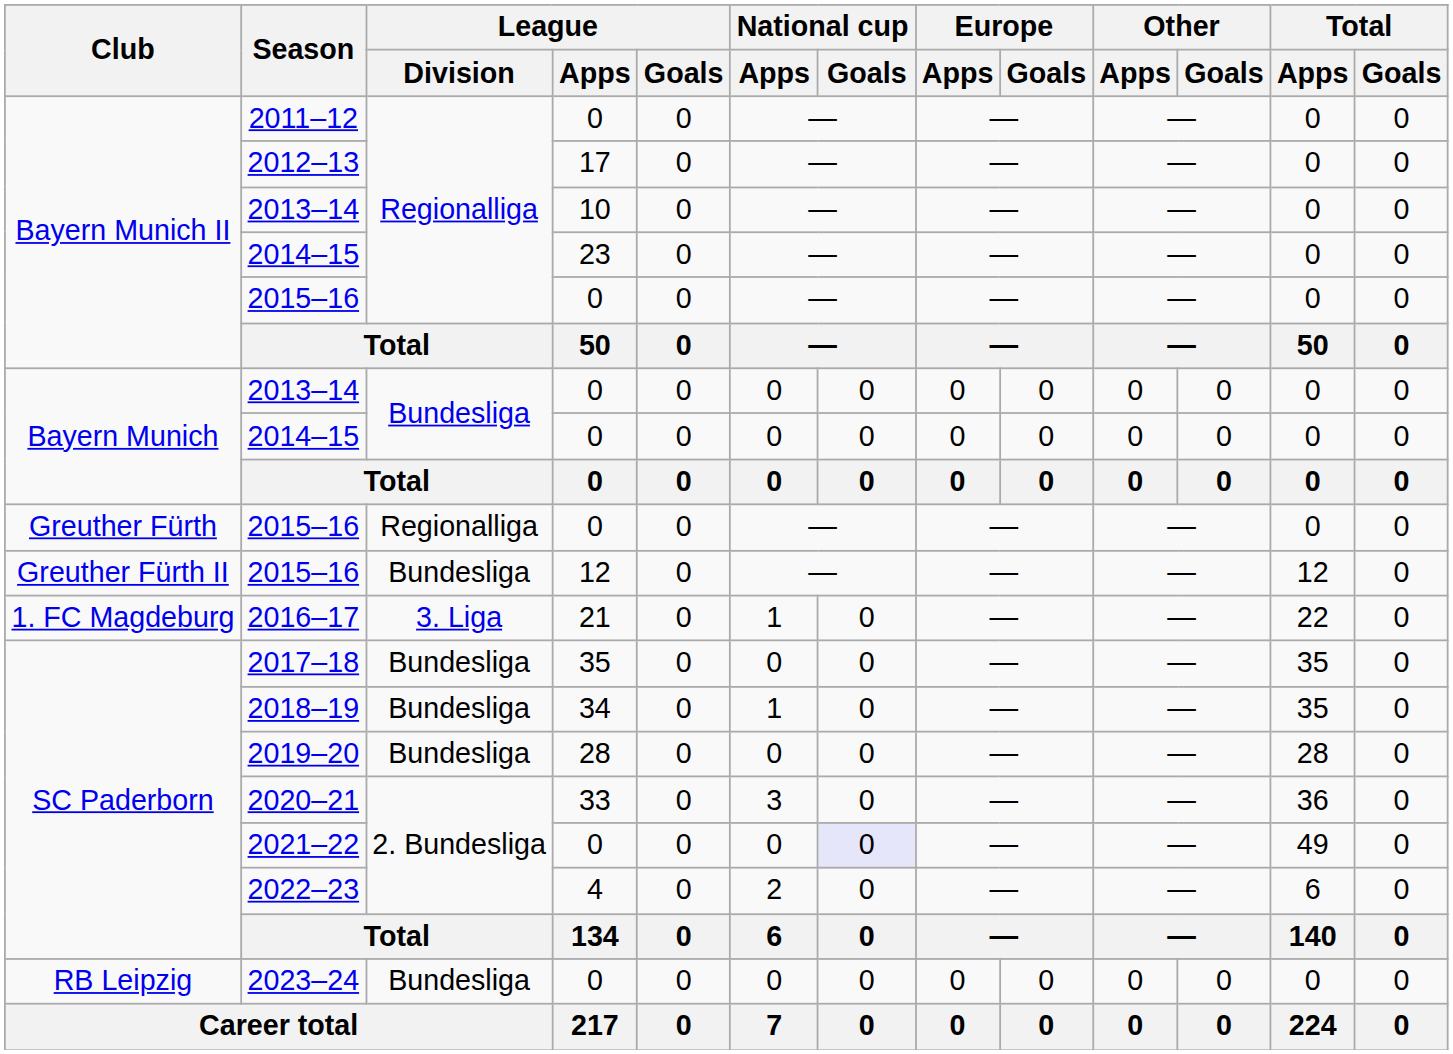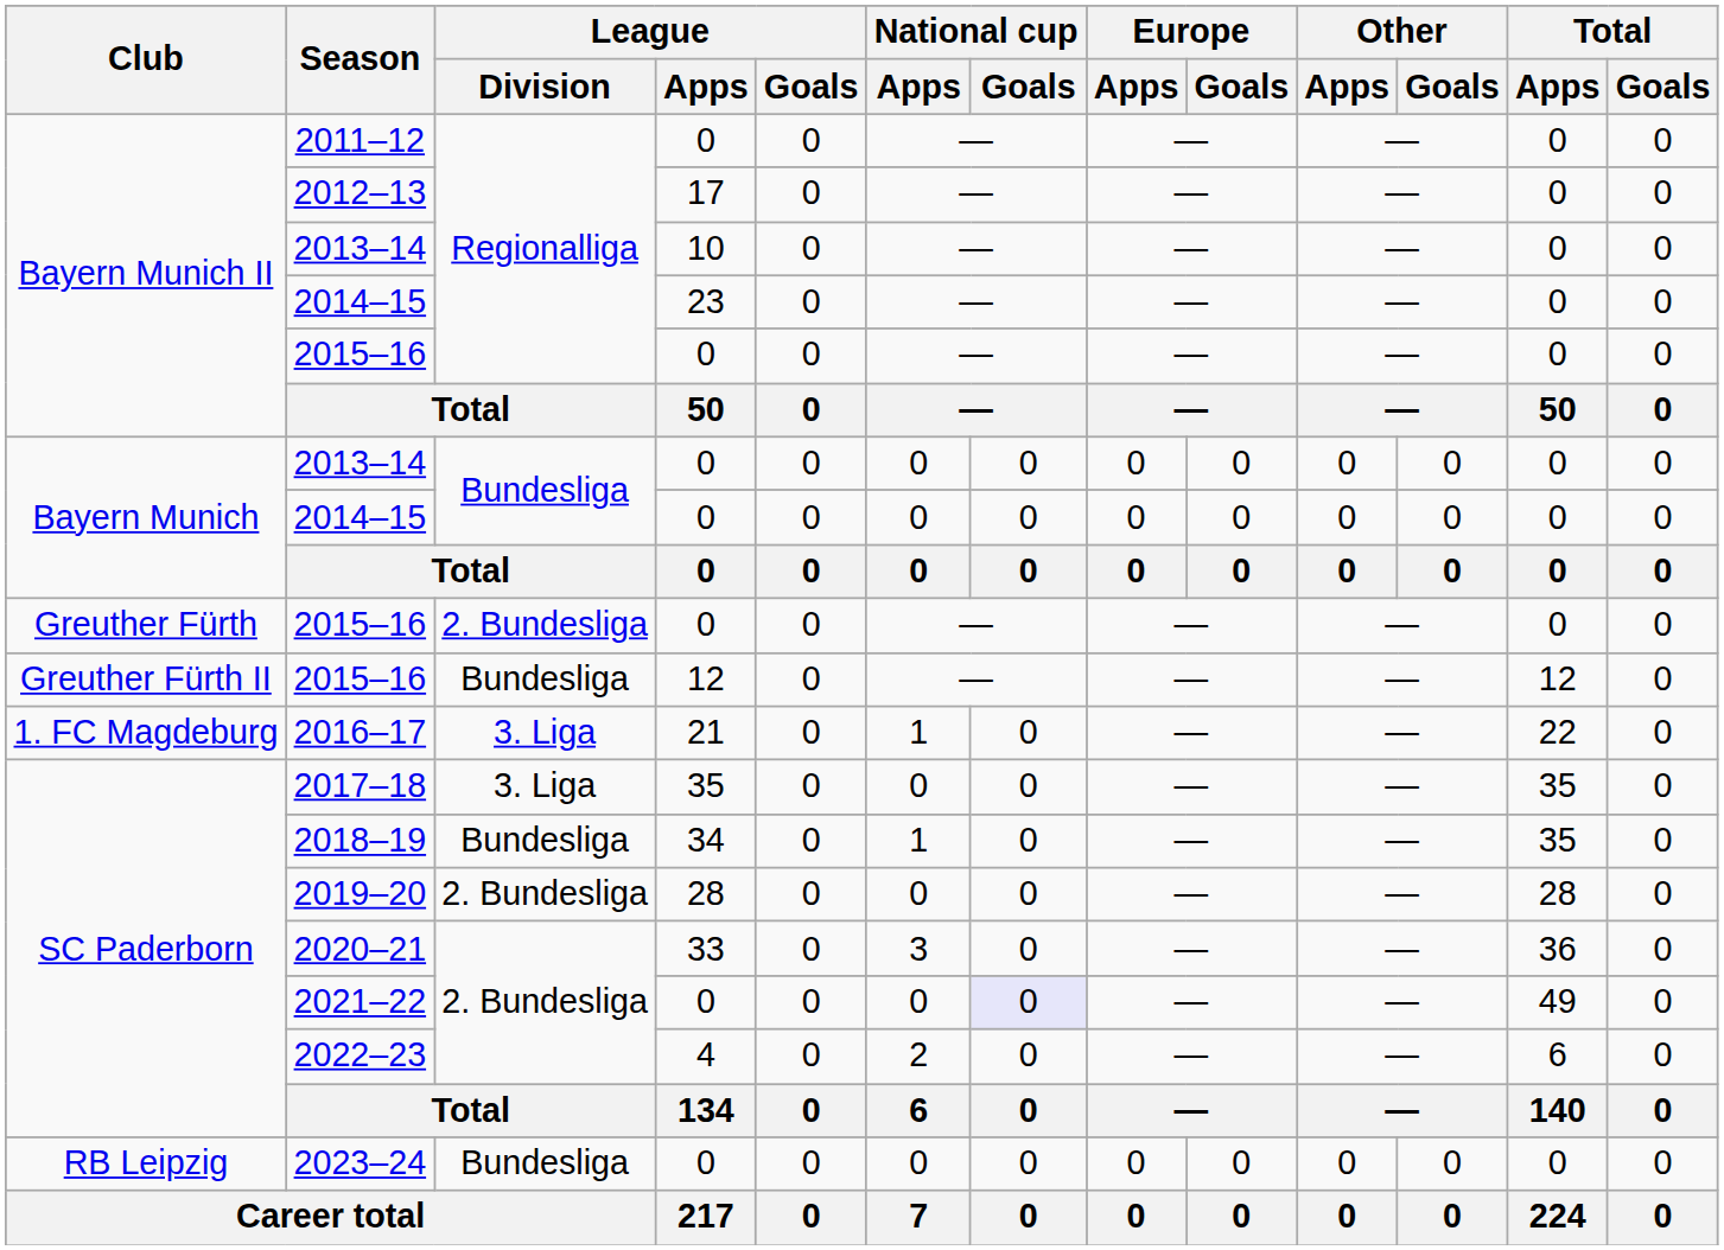Greuther Fürth / 2015–16 | League / Division: Regionalliga -> 2. Bundesliga
2017–18 | League / Division: Bundesliga -> 3. Liga
2019–20 | League / Division: Bundesliga -> 2. Bundesliga
